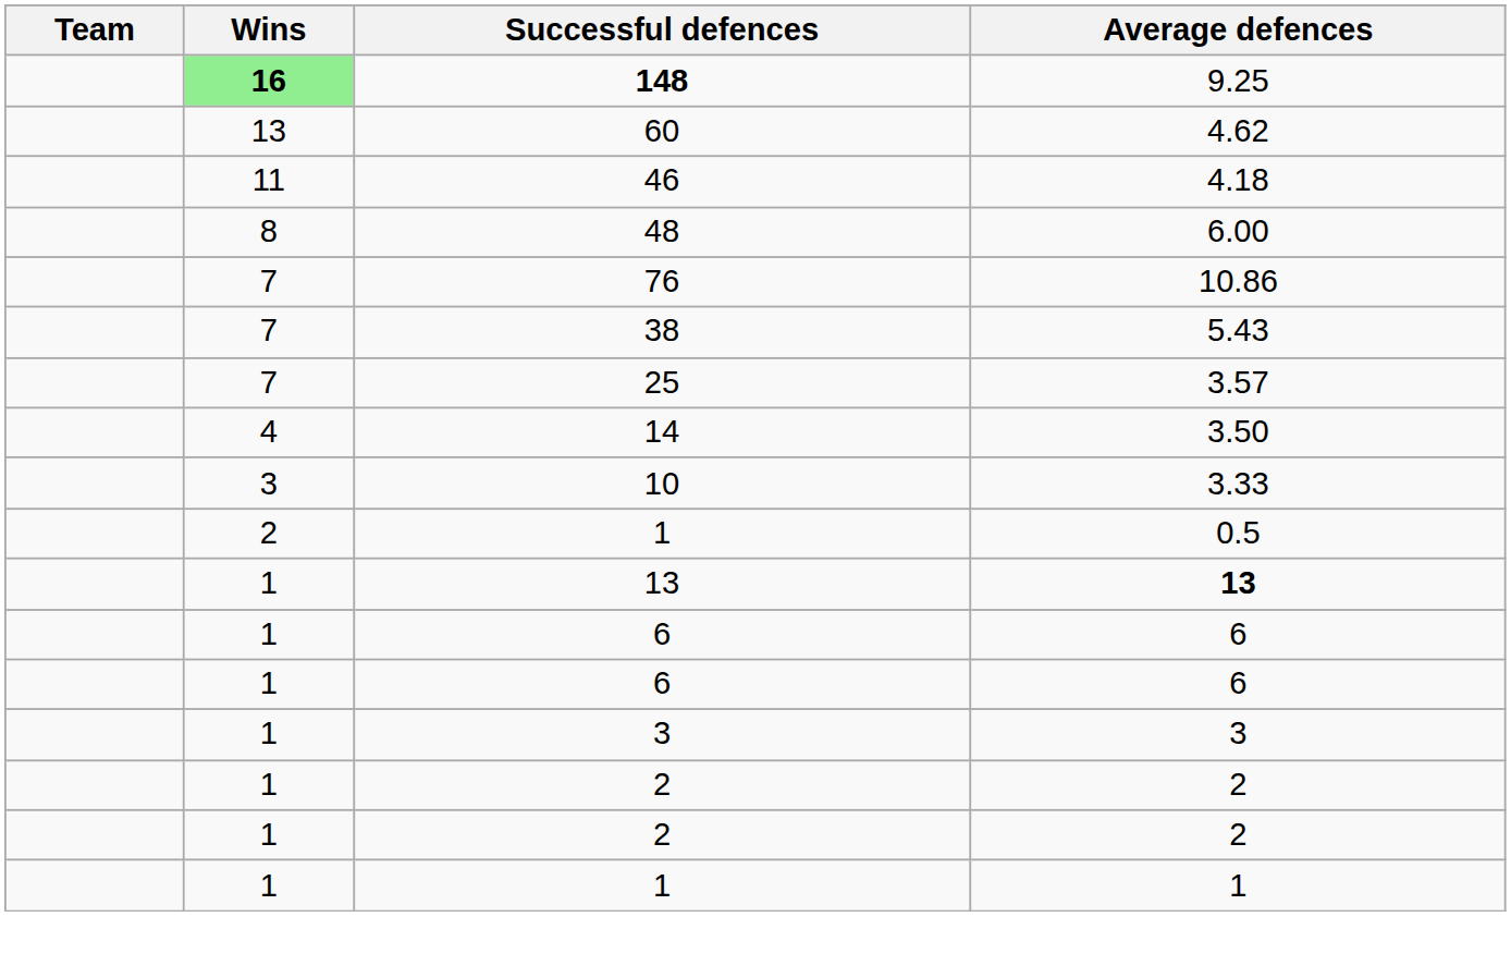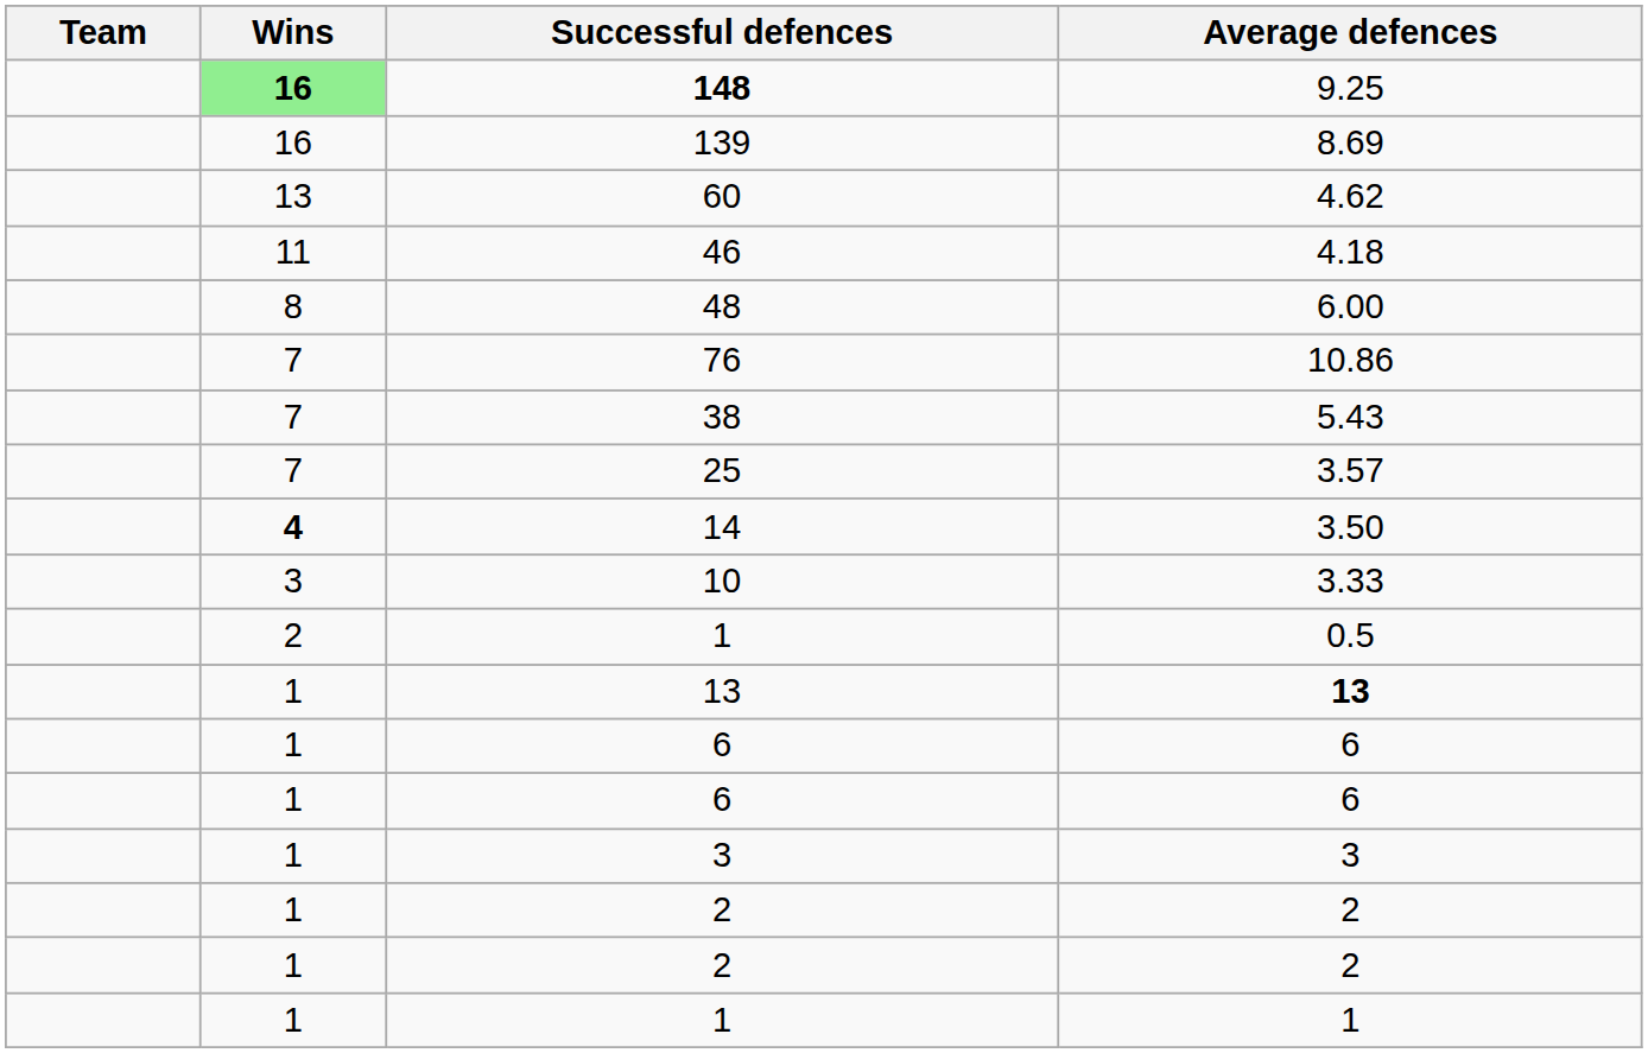+ row: 16 | 139 | 8.69
3.50 | Wins: normal -> bold
